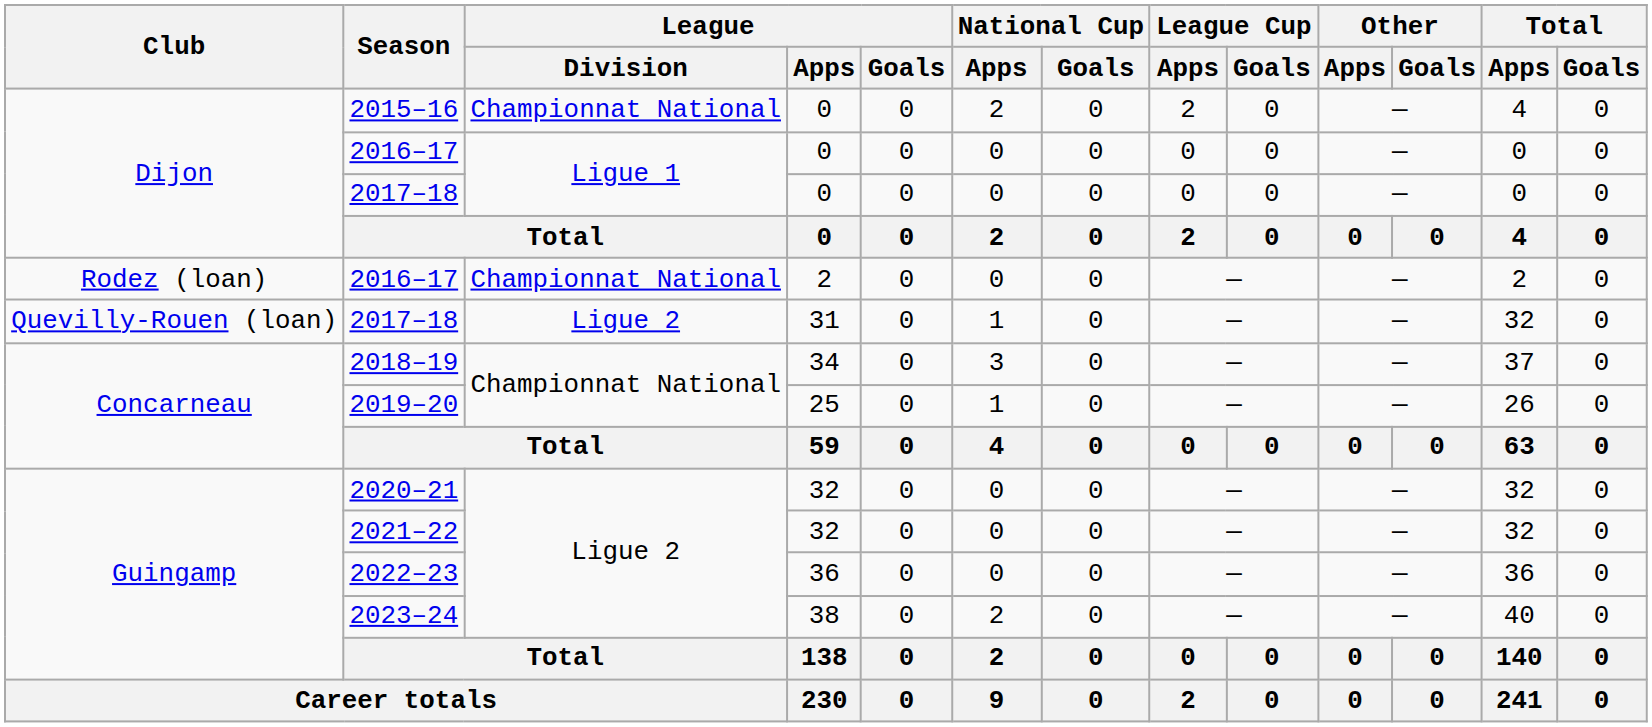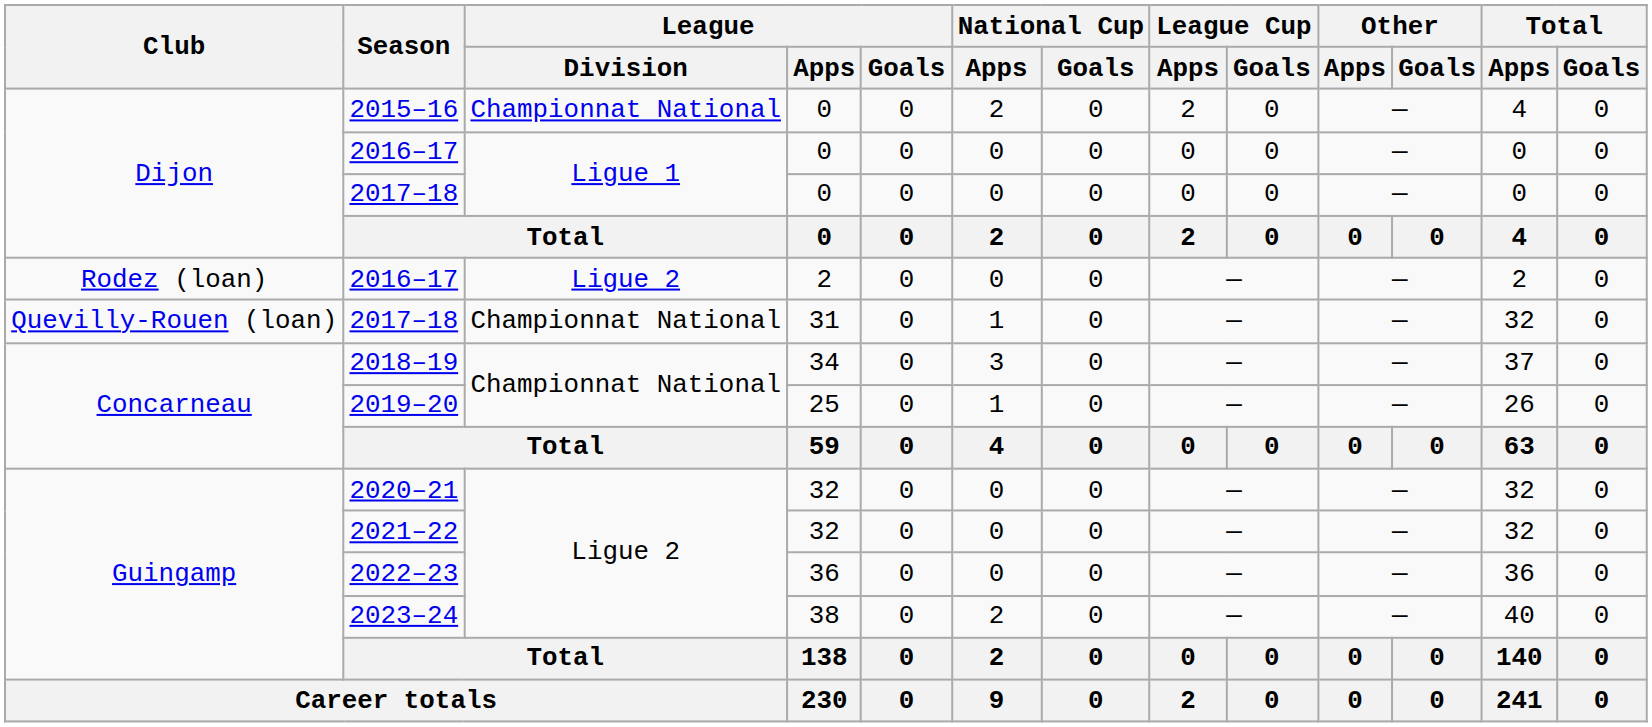2016–17 / 2 | League / Division: Championnat National -> Ligue 2
2017–18 / 31 | League / Division: Ligue 2 -> Championnat National
